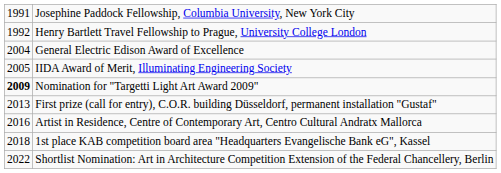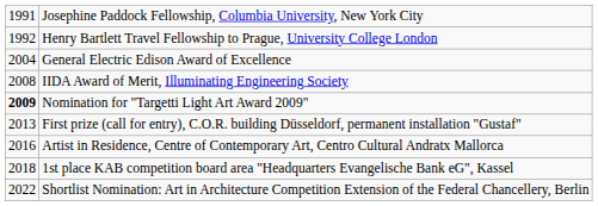IIDA Award of Merit, Illuminating Engineering Society | column 1: 2005 -> 2008
